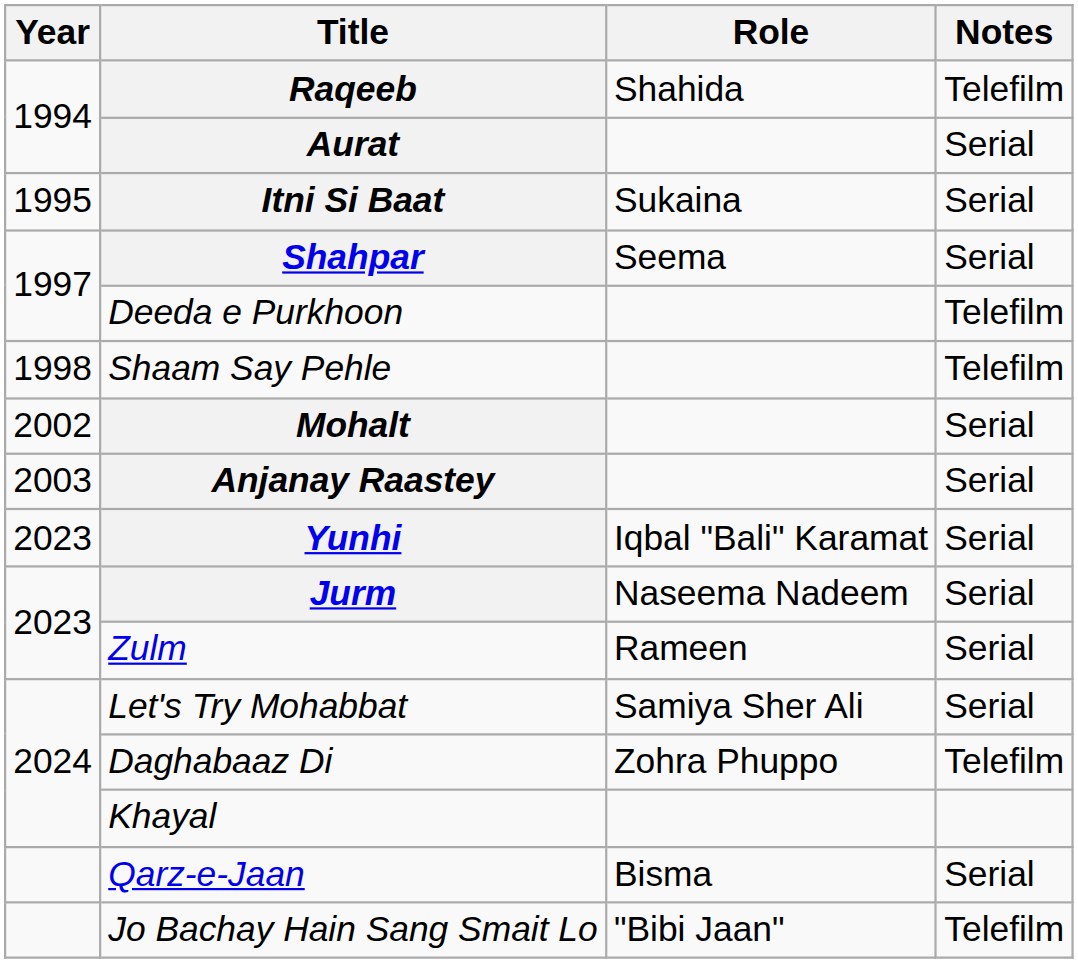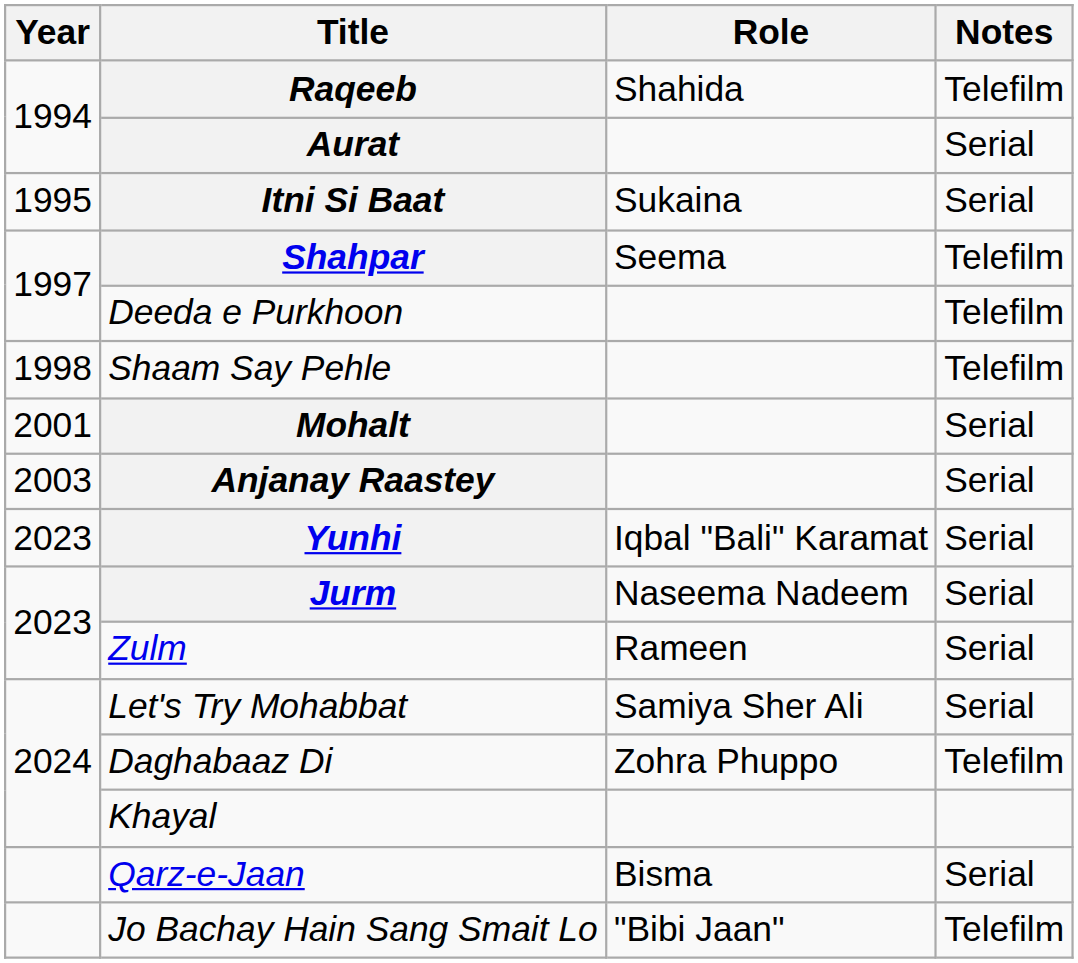Shahpar | Notes: Serial -> Telefilm
Mohalt | Year: 2002 -> 2001
